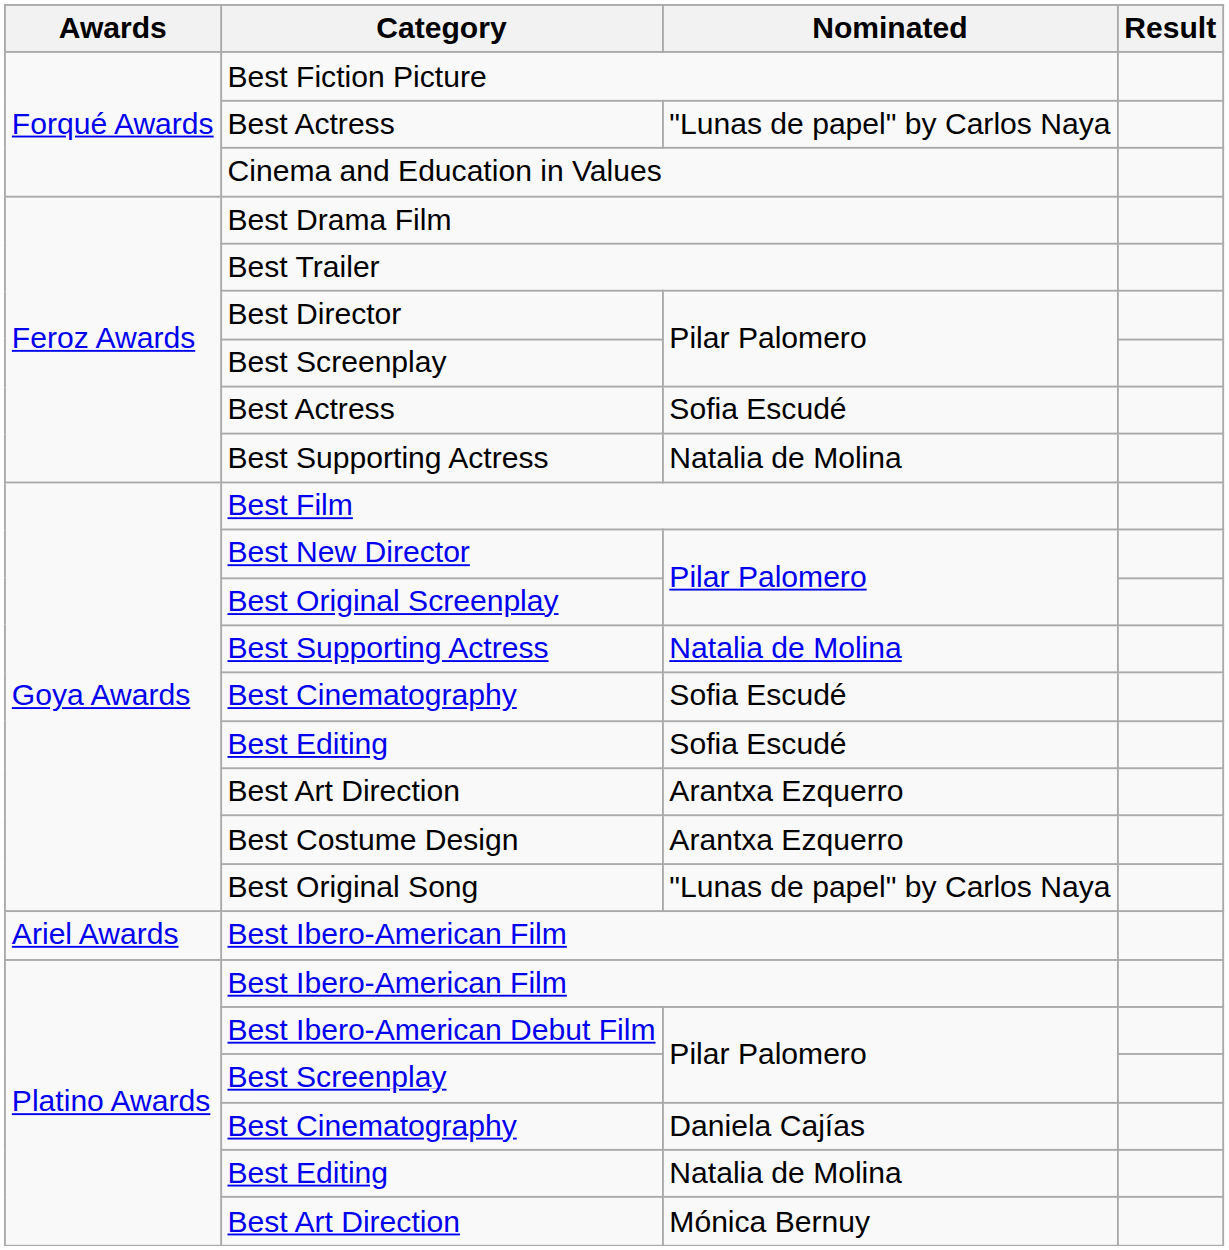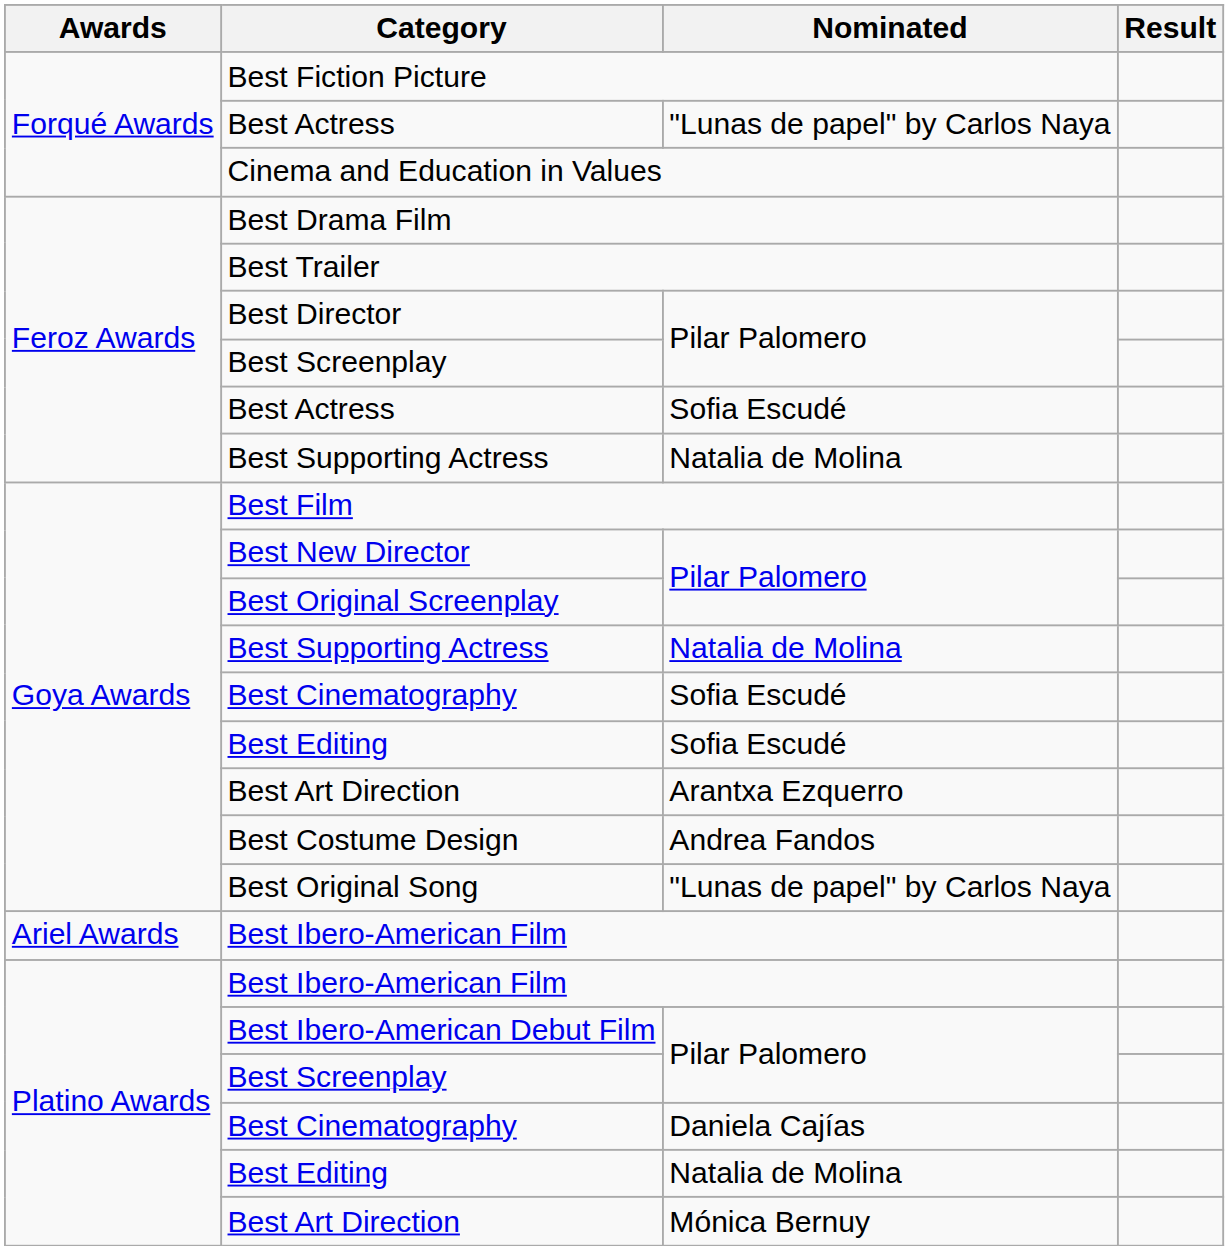Best Costume Design | Nominated: Arantxa Ezquerro -> Andrea Fandos
